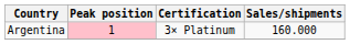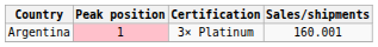Argentina | Sales/shipments: 160.000 -> 160.001
